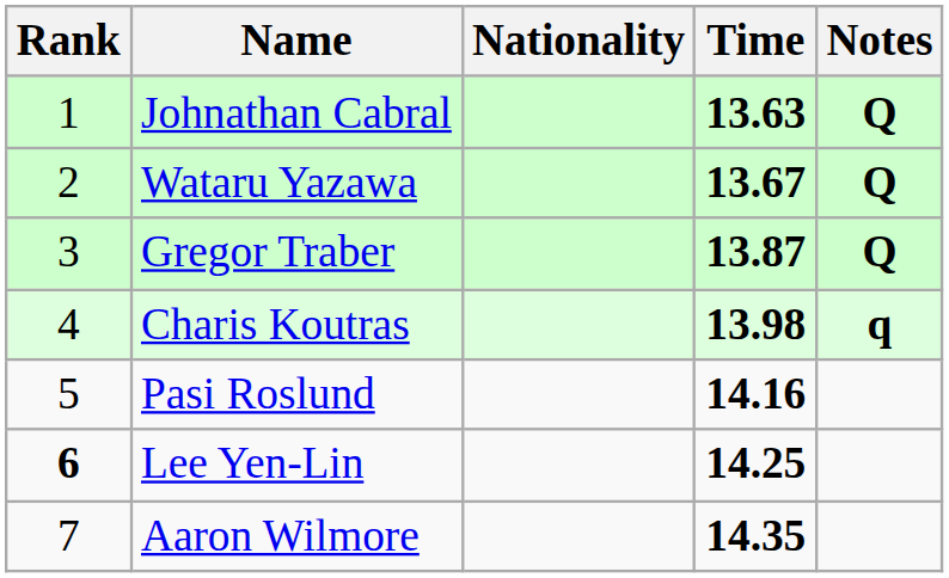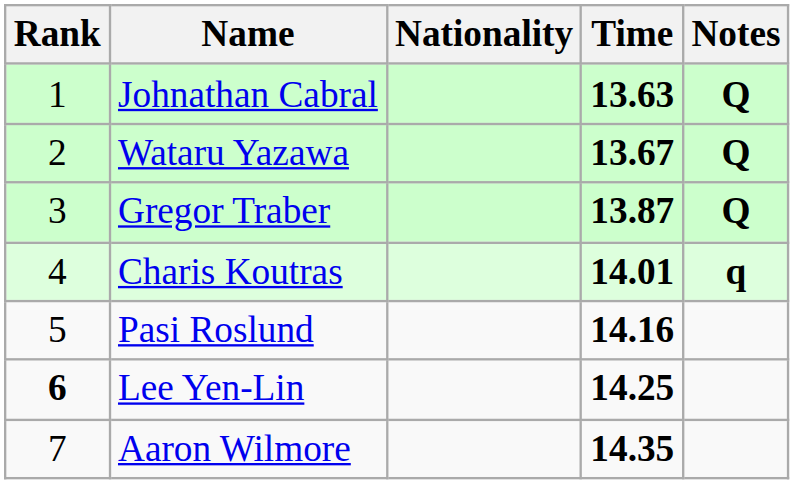Charis Koutras | Time: 13.98 -> 14.01
